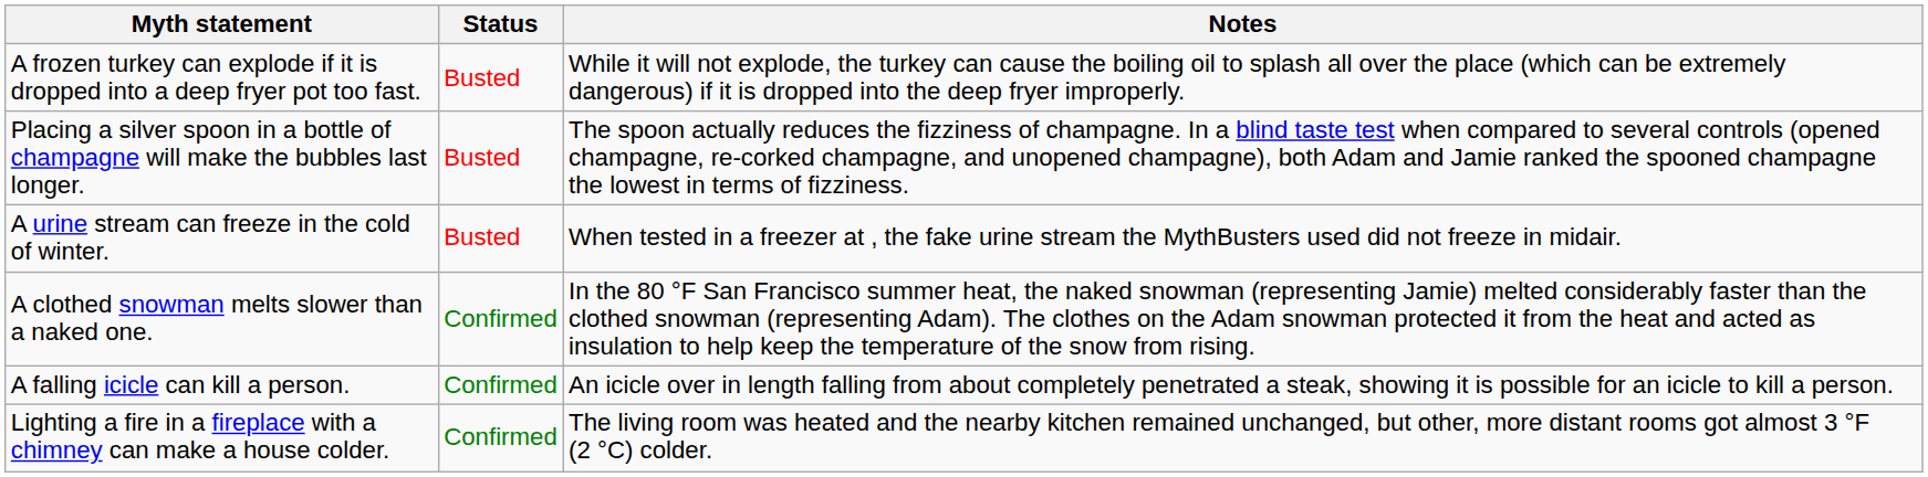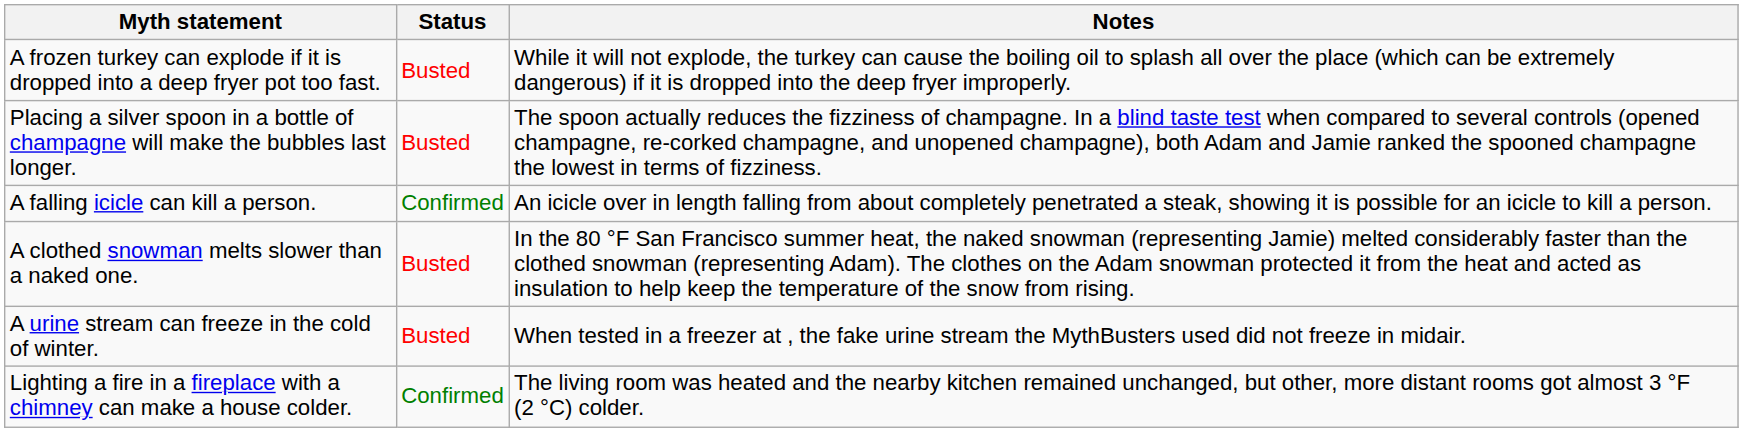rows swapped: A falling icicle can kill a person. <-> A urine stream can freeze in the cold of winter.
A clothed snowman melts slower than a naked one. | Status: Confirmed -> Busted
